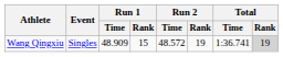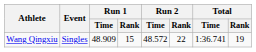Wang Qingxiu | Run 2 / Rank: 19 -> 22
Wang Qingxiu | Total / Rank: lightgrey background -> no background
